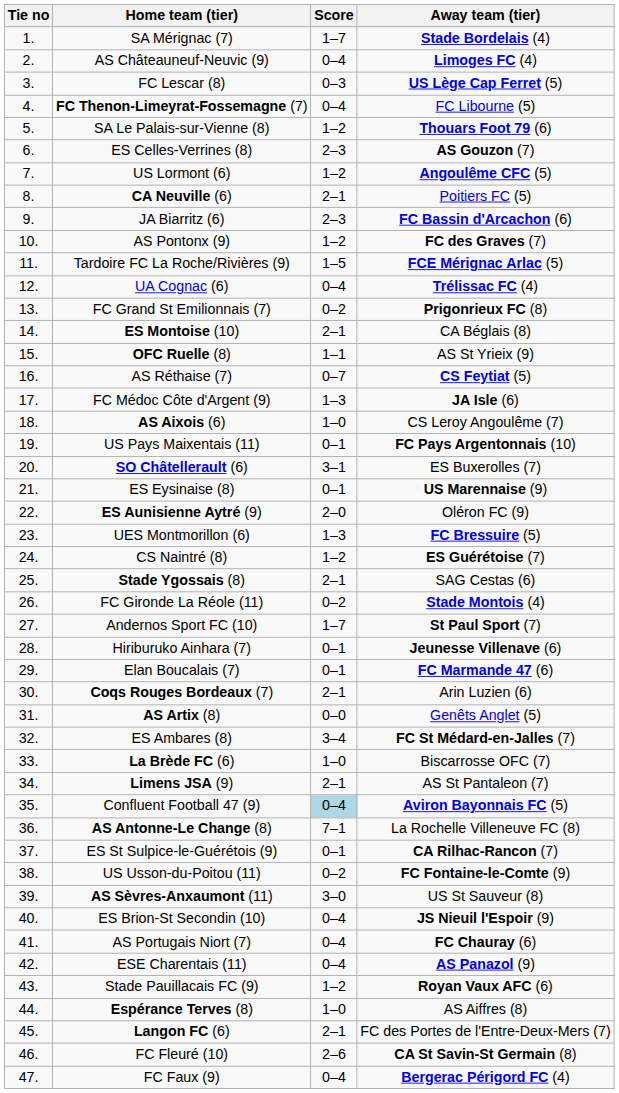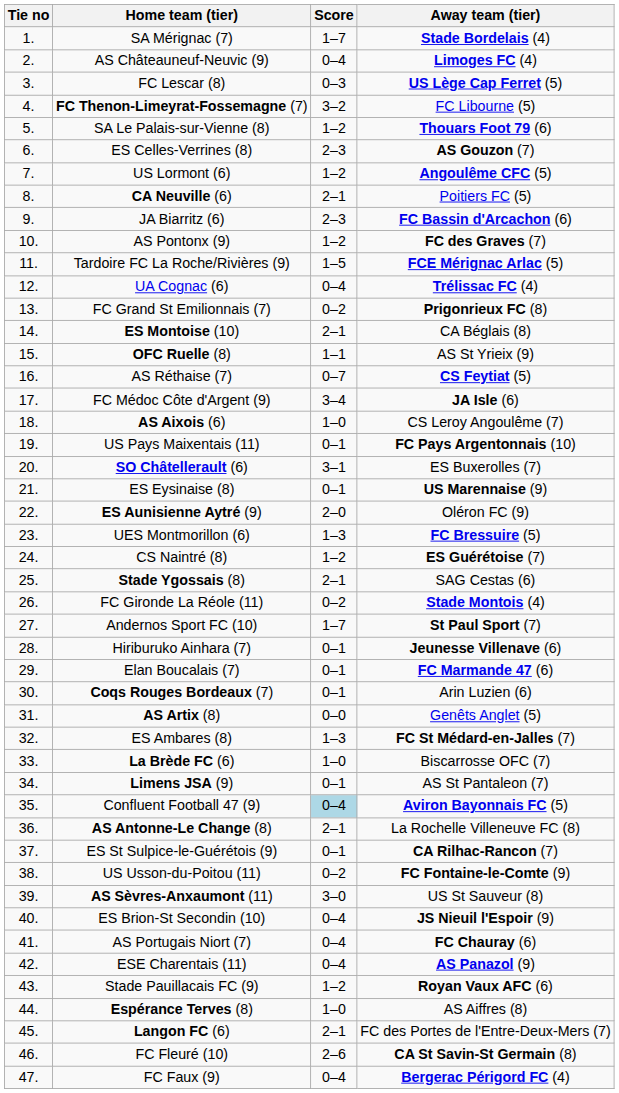FC Thenon-Limeyrat-Fossemagne (7) | Score: 0–4 -> 3–2
FC Médoc Côte d'Argent (9) | Score: 1–3 -> 3–4
Coqs Rouges Bordeaux (7) | Score: 2–1 -> 0–1
ES Ambares (8) | Score: 3–4 -> 1–3
Limens JSA (9) | Score: 2–1 -> 0–1
AS Antonne-Le Change (8) | Score: 7–1 -> 2–1
